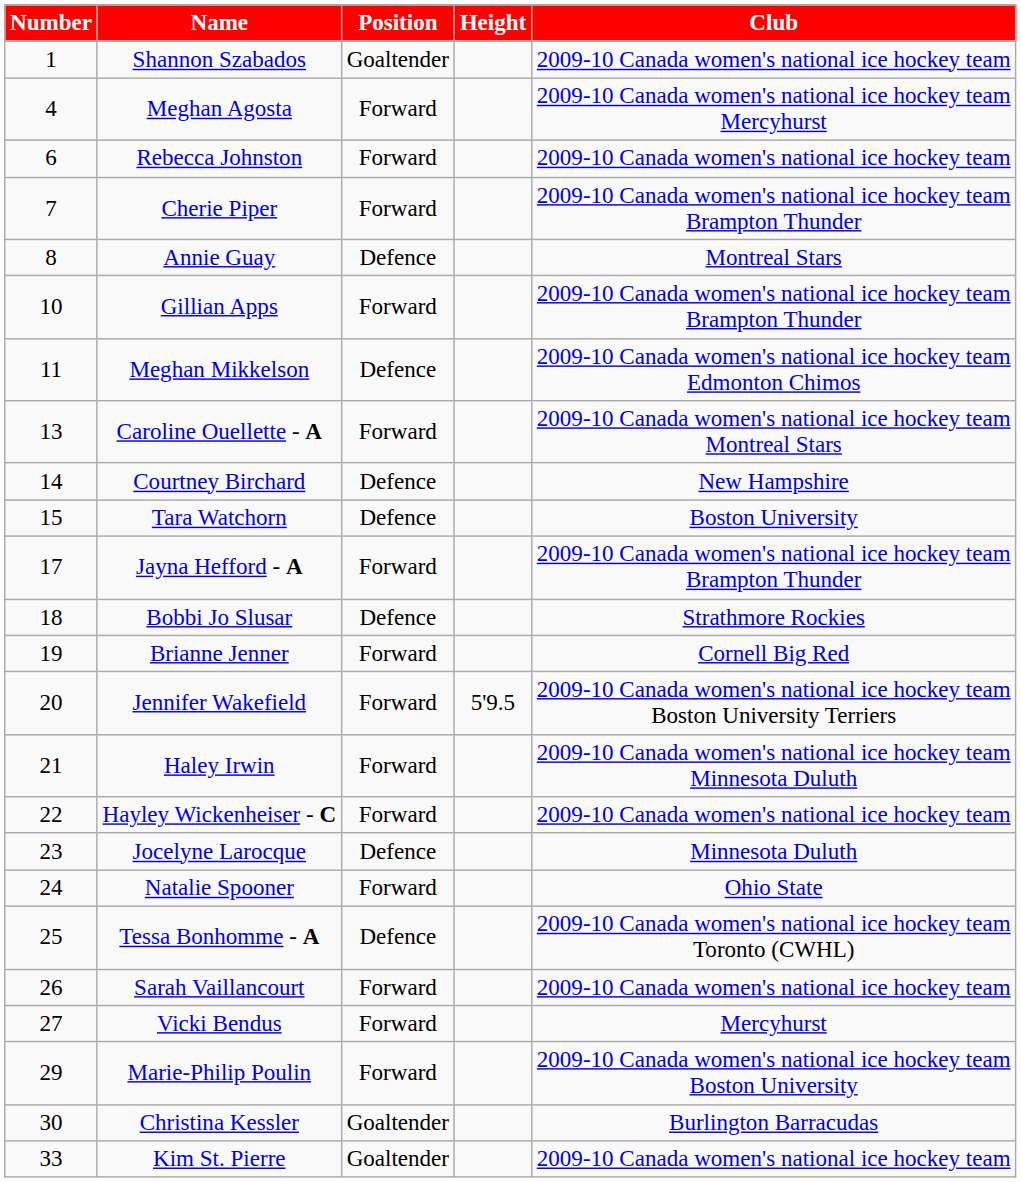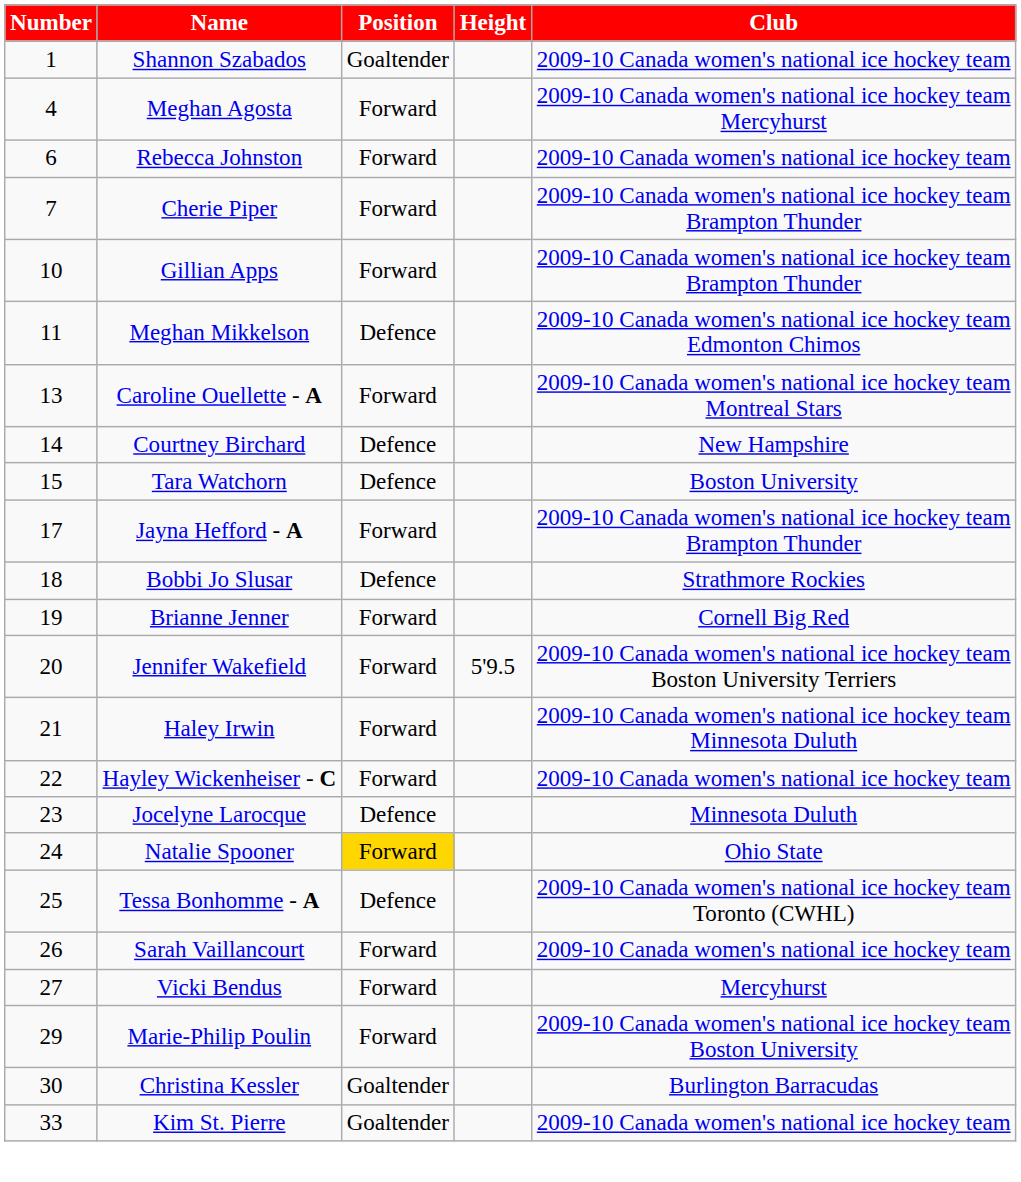- row: 8 | Annie Guay | Defence | Montreal Stars
Natalie Spooner | Position: no background -> gold background
